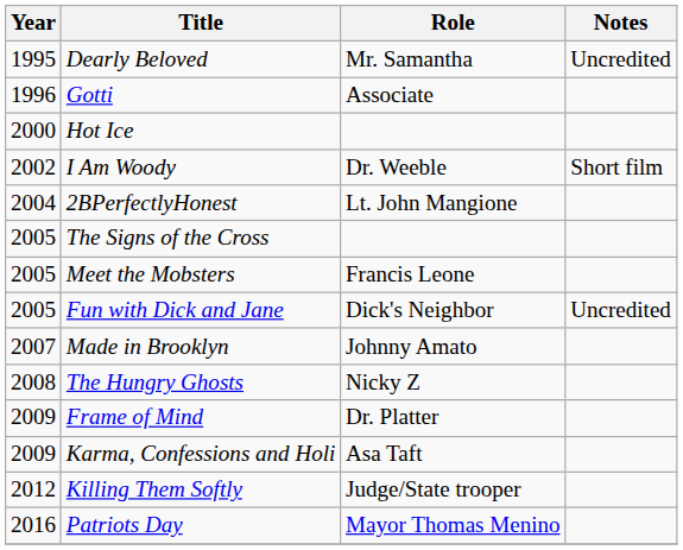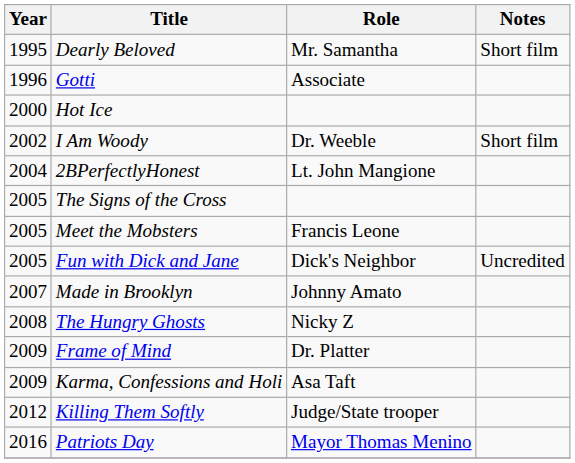Dearly Beloved | Notes: Uncredited -> Short film
